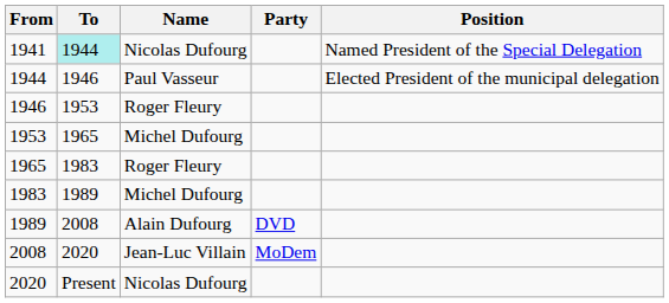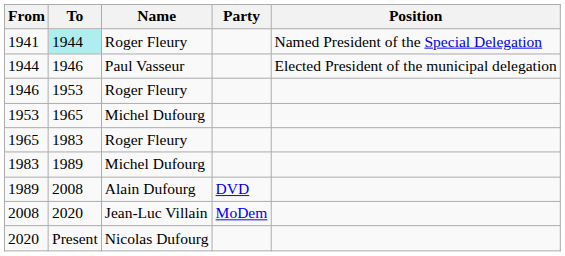1941 | Name: Nicolas Dufourg -> Roger Fleury
